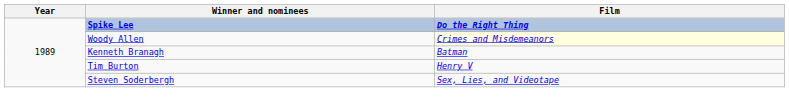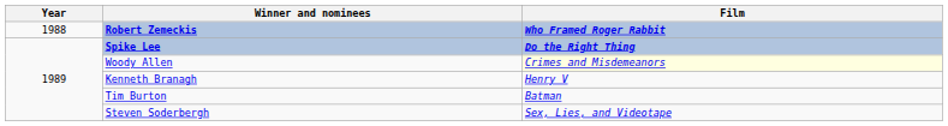+ row: 1988 | Robert Zemeckis | Who Framed Roger Rabbit
Kenneth Branagh | Film: Batman -> Henry V
Tim Burton | Film: Henry V -> Batman
